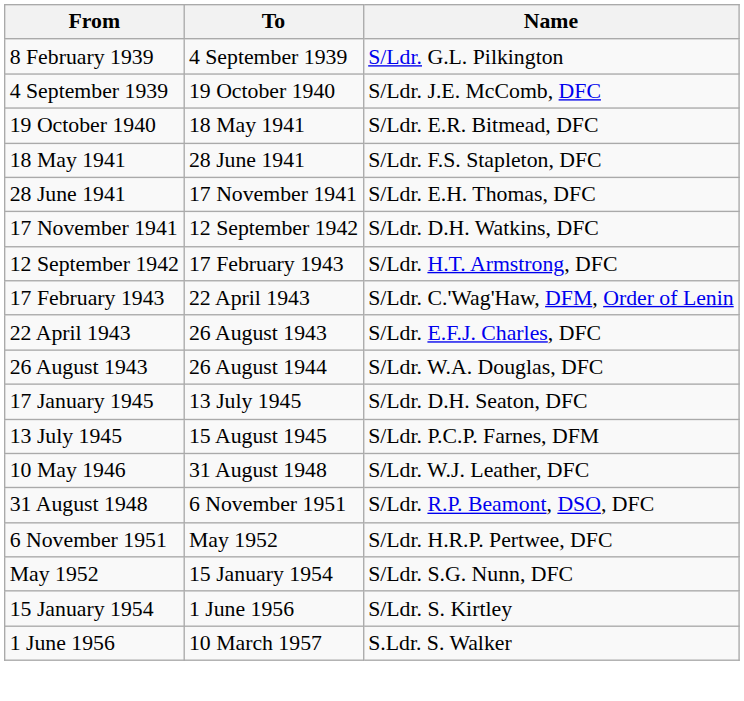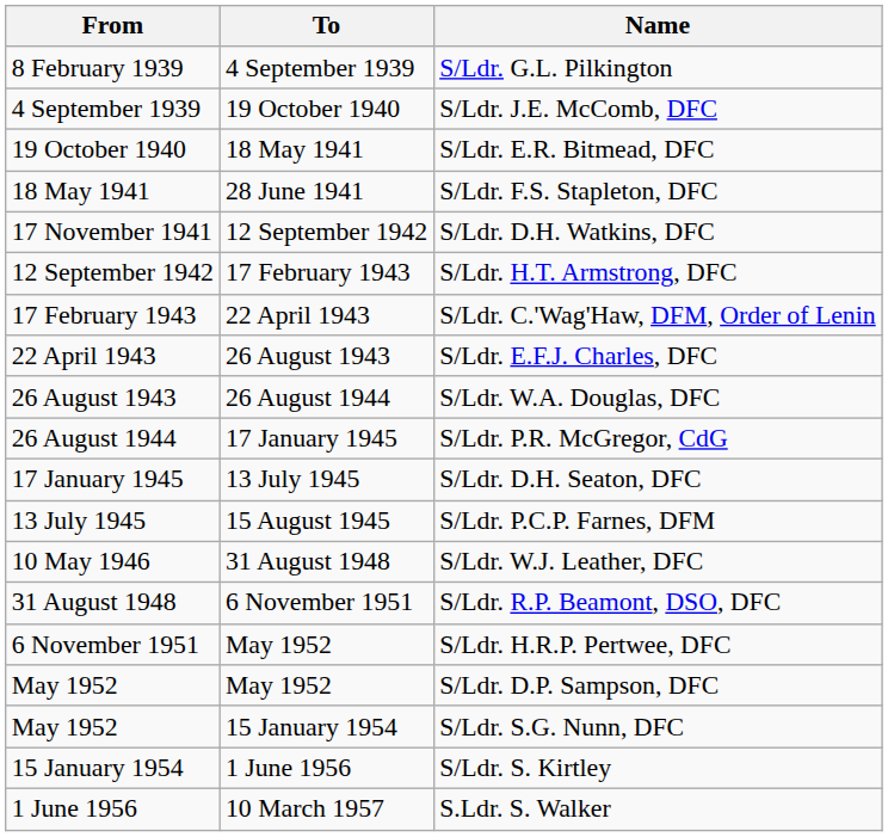- row: 28 June 1941 | 17 November 1941 | S/Ldr. E.H. Thomas, DFC
+ row: 26 August 1944 | 17 January 1945 | S/Ldr. P.R. McGregor, CdG
+ row: May 1952 | May 1952 | S/Ldr. D.P. Sampson, DFC
